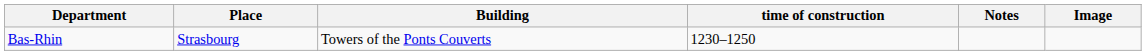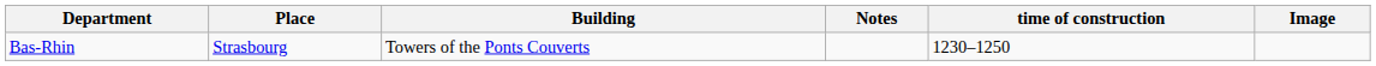columns swapped: time of construction <-> Notes
